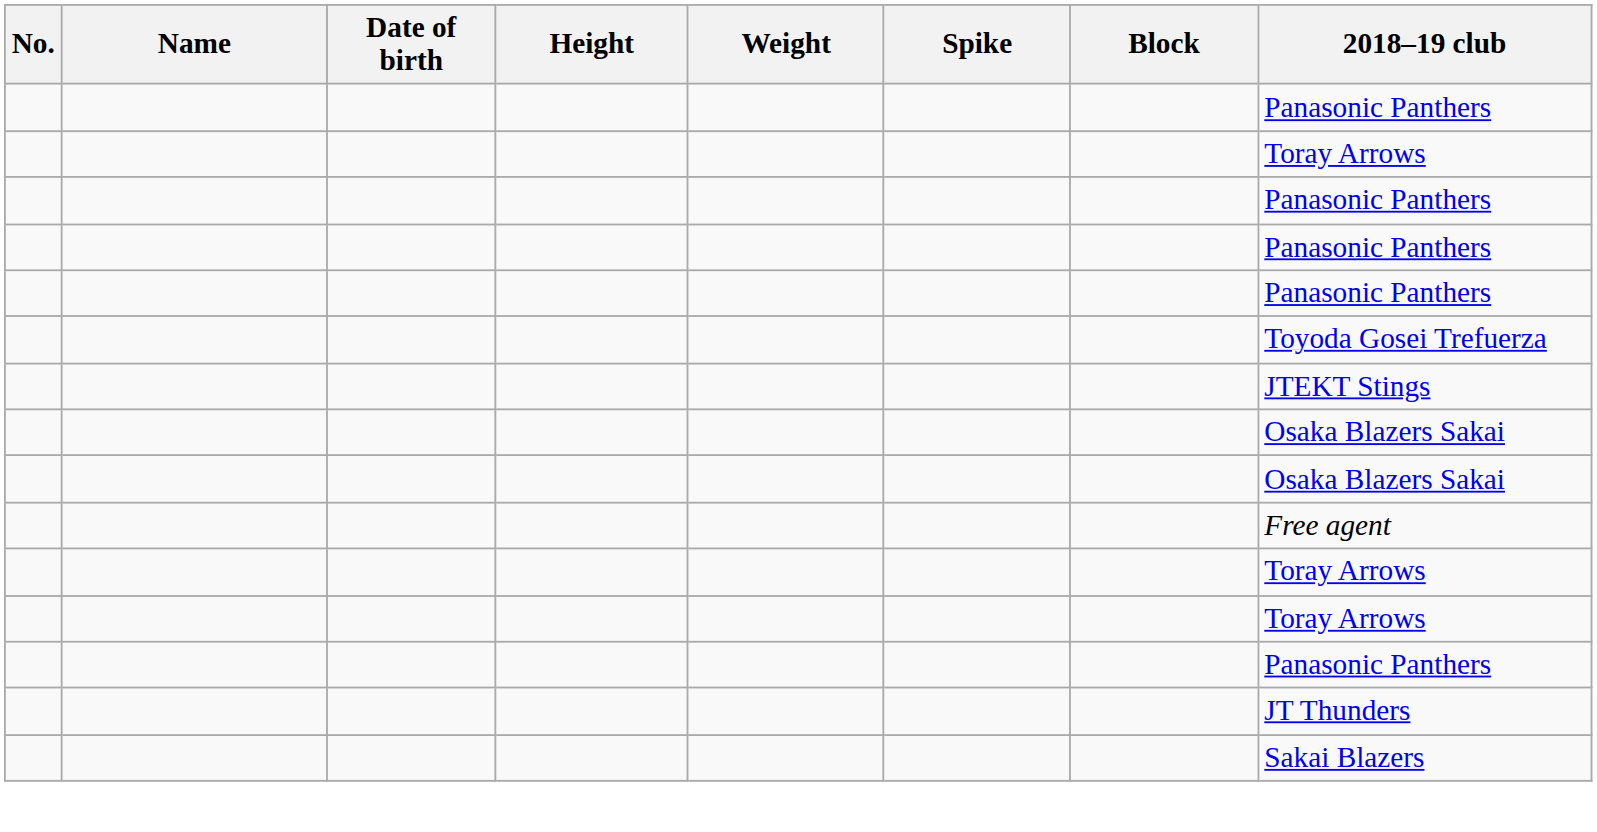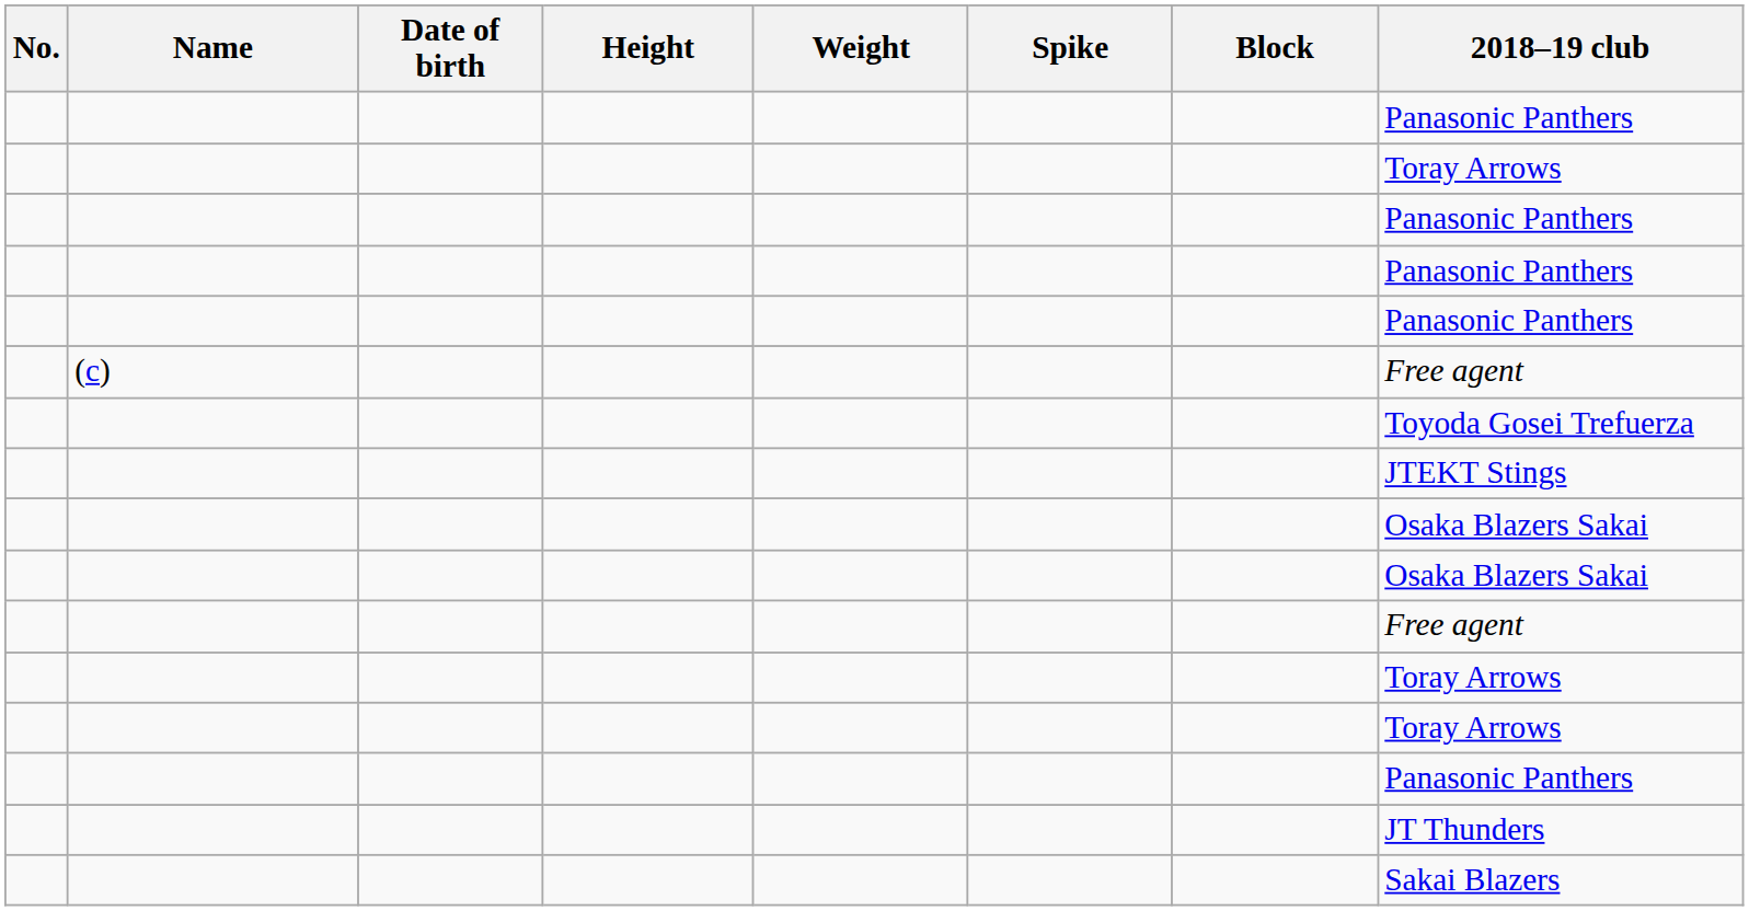+ row: (c) | Free agent
